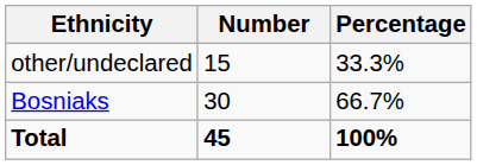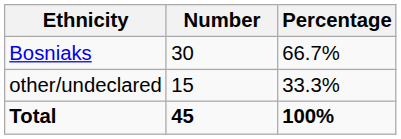rows swapped: Bosniaks <-> other/undeclared
